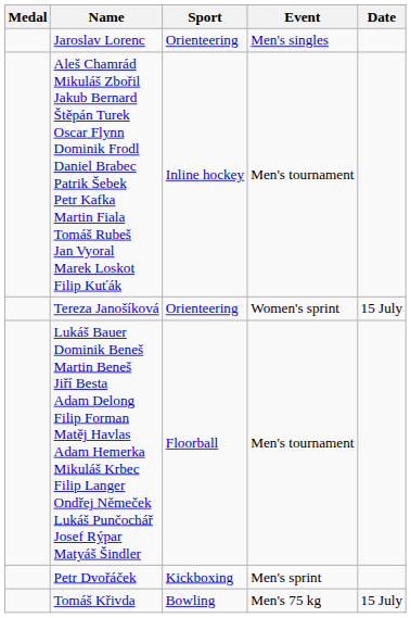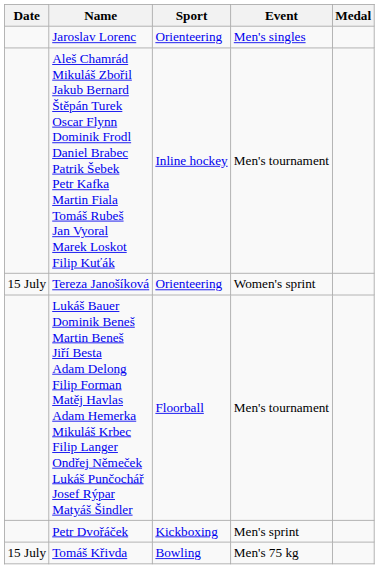columns swapped: Medal <-> Date
